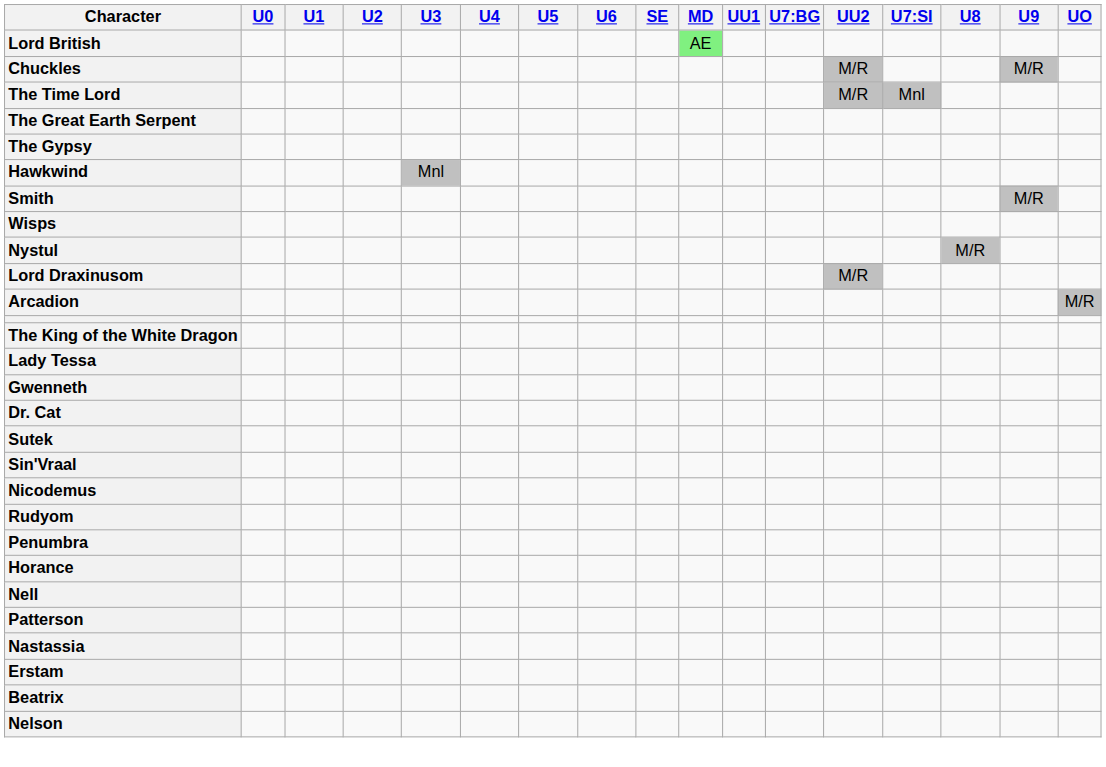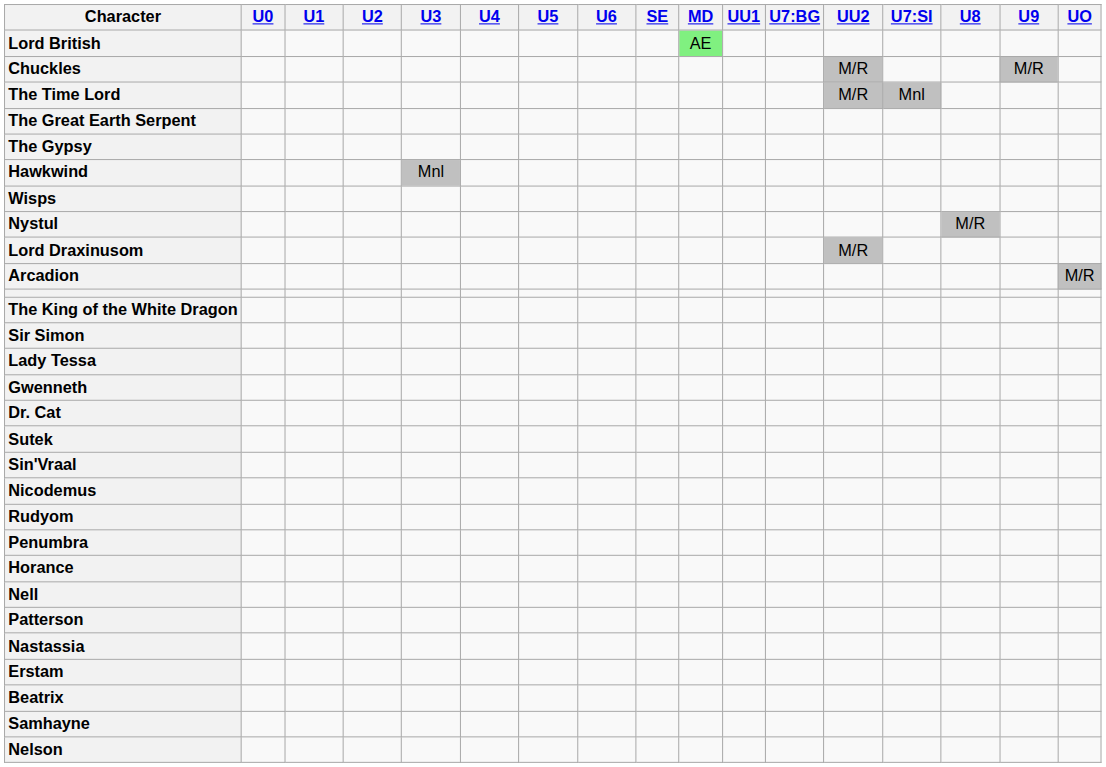- row: Smith | M/R
+ row: Sir Simon
+ row: Samhayne
